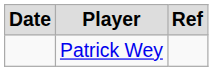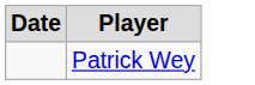- column: Ref
